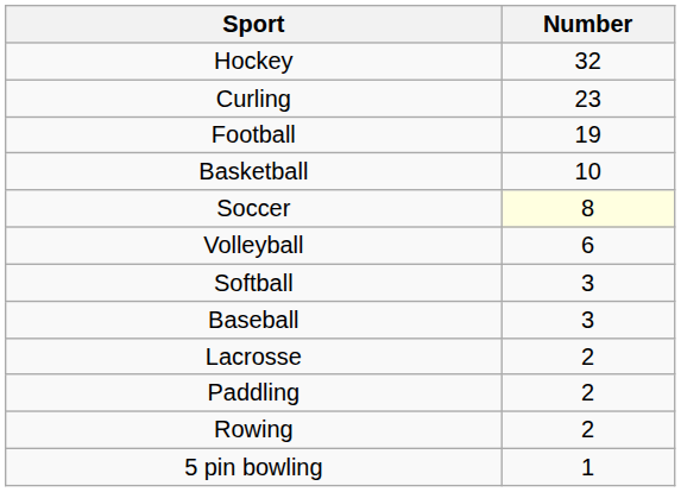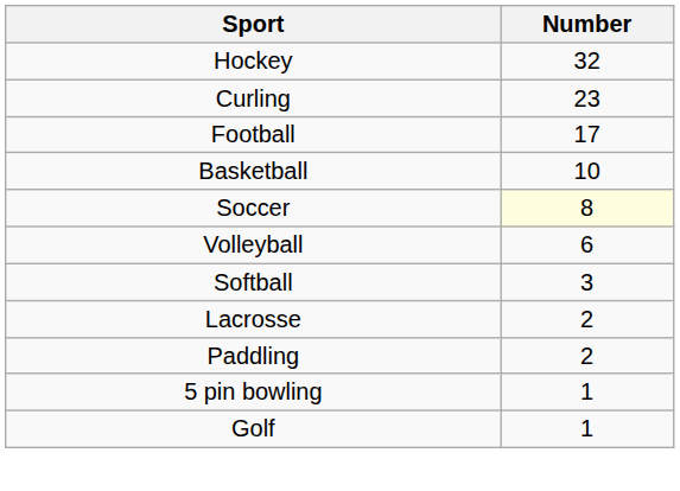Football | Number: 19 -> 17
- row: Baseball | 3
- row: Rowing | 2
+ row: Golf | 1
